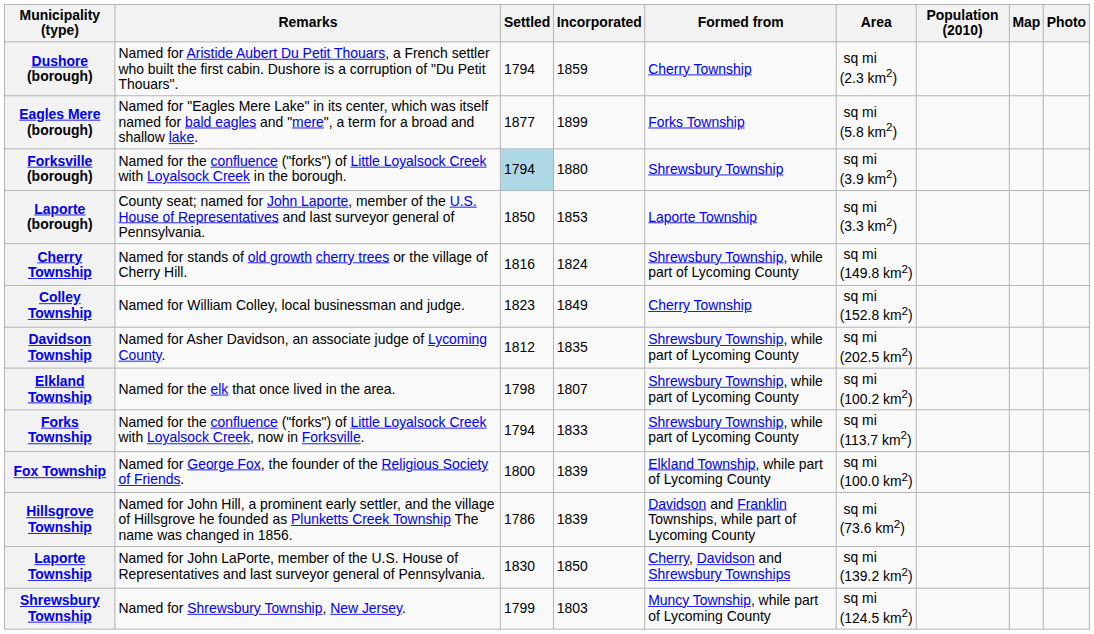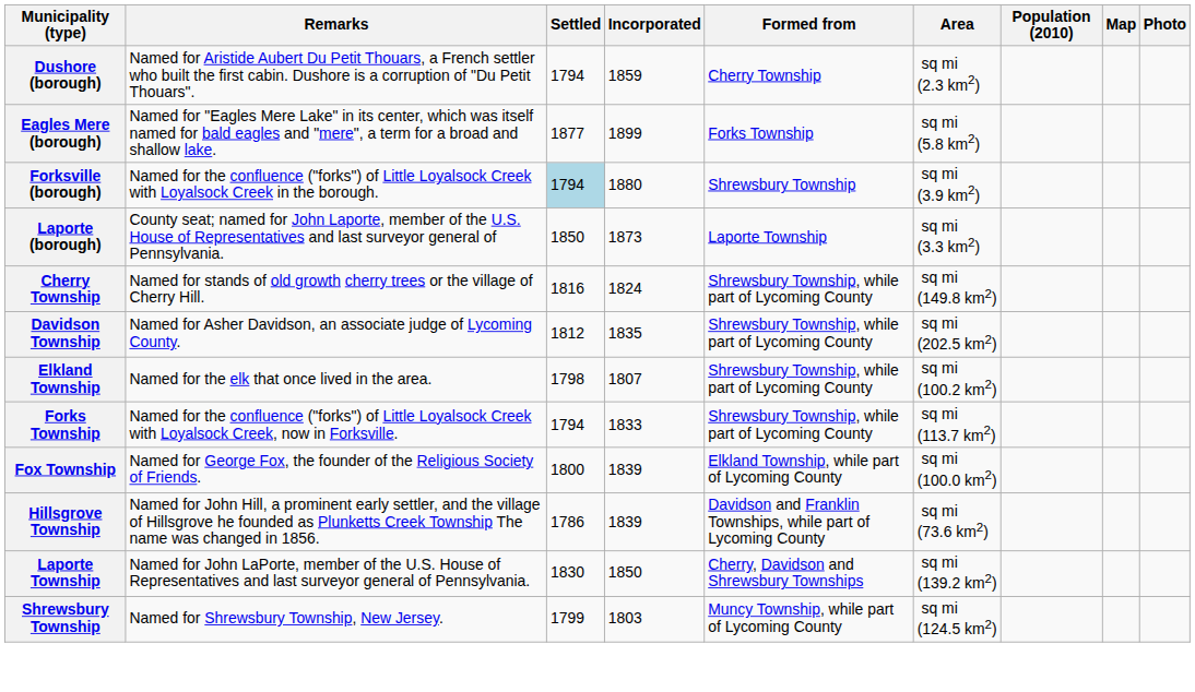Laporte (borough) | Incorporated: 1853 -> 1873
- row: Colley Township | Named for William Colley, local businessman and judge. | 1823 | 1849 | Cherry Township | sq mi (152.8 km2)
